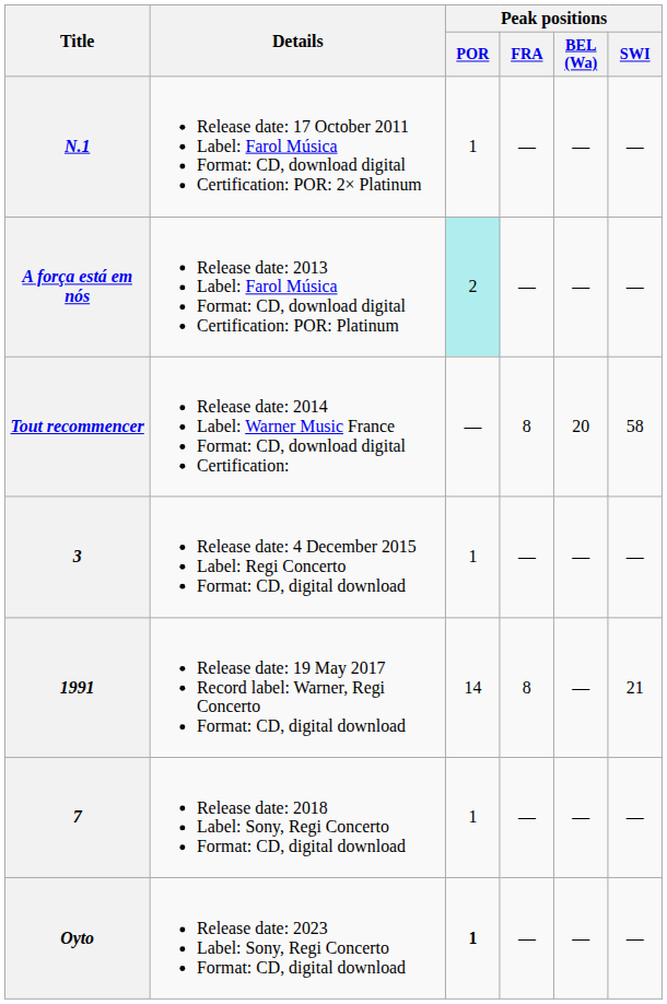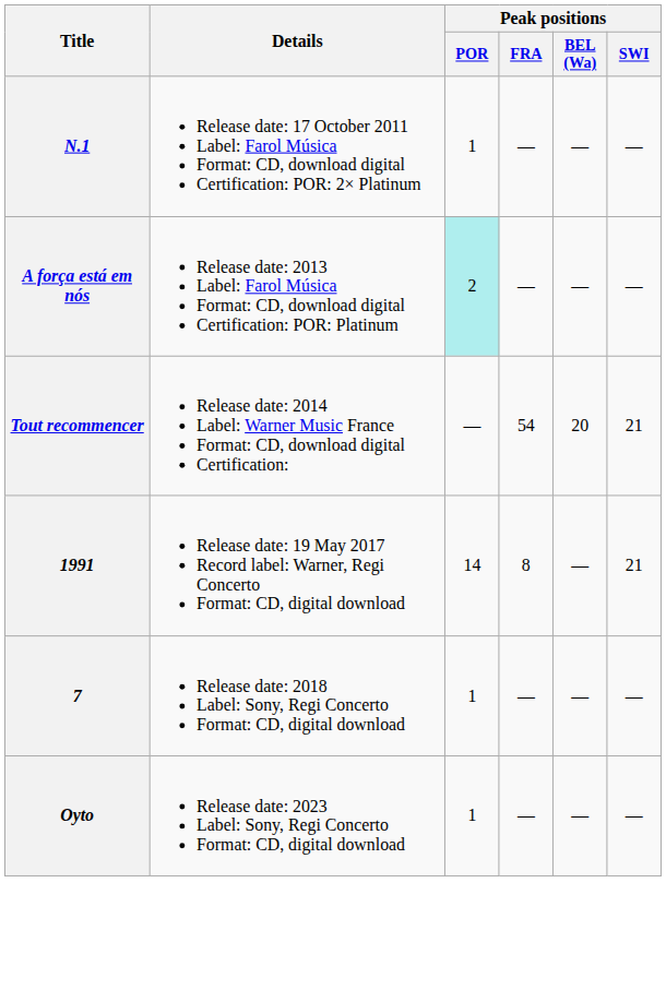Tout recommencer | Peak positions / FRA: 8 -> 54
Tout recommencer | Peak positions / SWI: 58 -> 21
- row: 3 | Release date: 4 December 2015 Label: Regi Concerto Format: CD, digital download | 1 | — | — | —
Oyto | Peak positions / POR: bold -> normal
